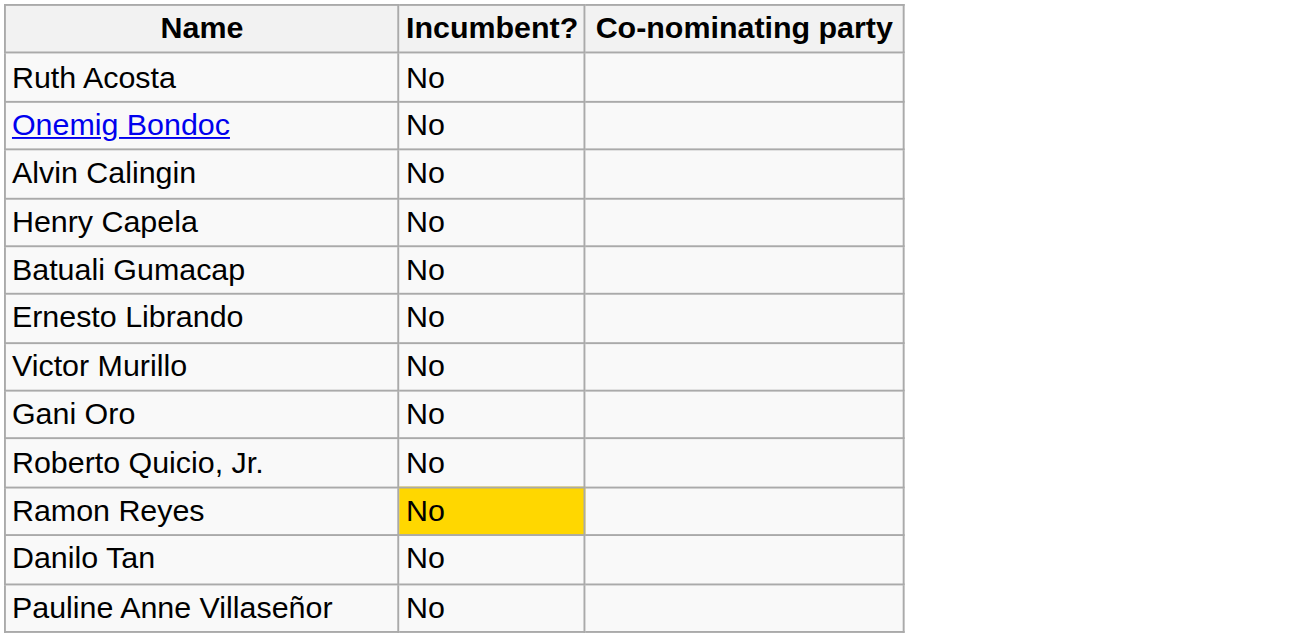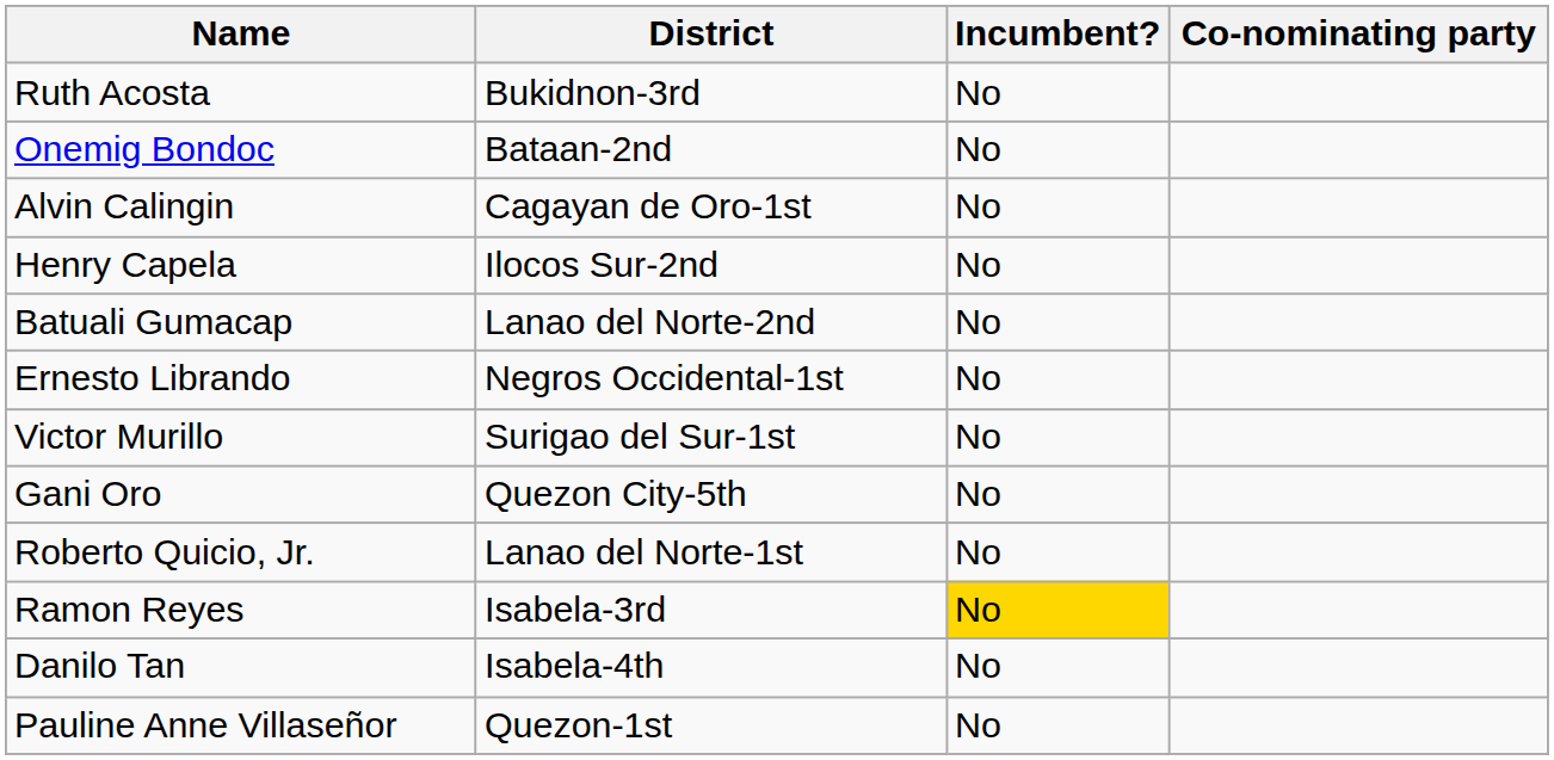+ column: District | Bukidnon-3rd | Bataan-2nd | Cagayan de Oro-1st | Ilocos Sur-2nd | Lanao del Norte-2nd | Negros Occidental-1st | Surigao del Sur-1st | Quezon City-5th | Lanao del Norte-1st | Isabela-3rd | Isabela-4th | Quezon-1st
